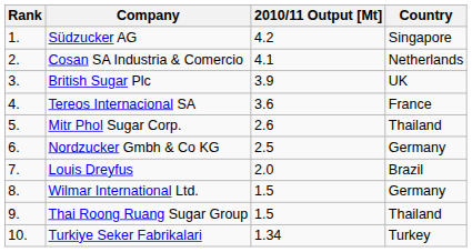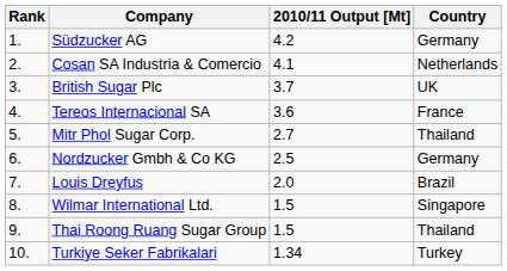Südzucker AG | Country: Singapore -> Germany
British Sugar Plc | 2010/11 Output [Mt]: 3.9 -> 3.7
Mitr Phol Sugar Corp. | 2010/11 Output [Mt]: 2.6 -> 2.7
Wilmar International Ltd. | Country: Germany -> Singapore
